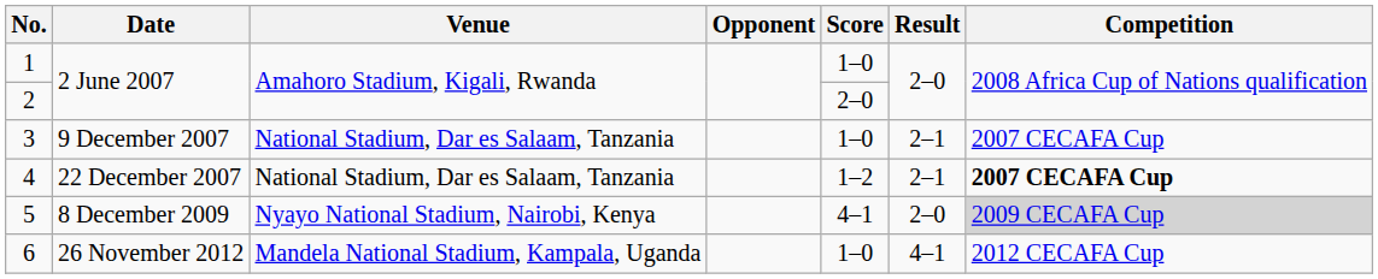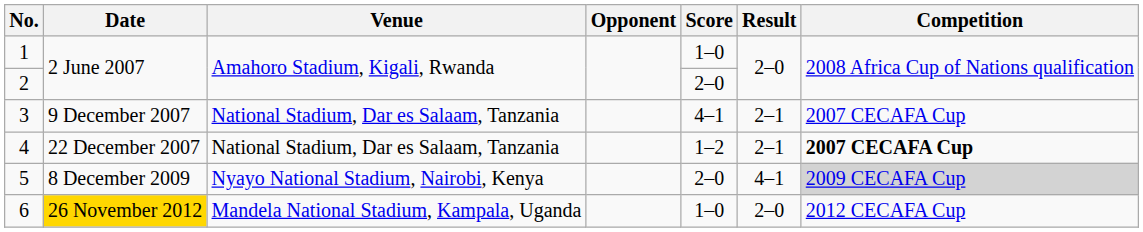3 | Score: 1–0 -> 4–1
5 | Score: 4–1 -> 2–0
5 | Result: 2–0 -> 4–1
6 | Date: no background -> gold background
6 | Result: 4–1 -> 2–0
